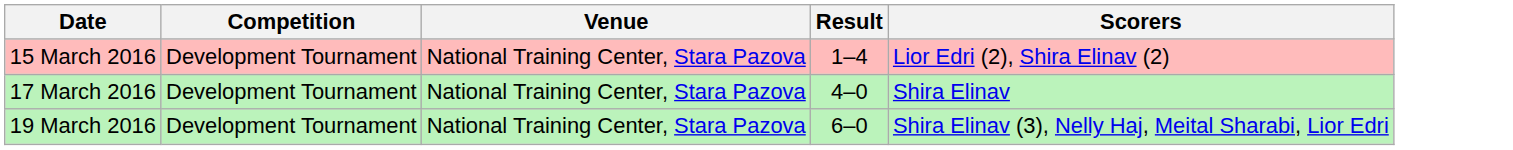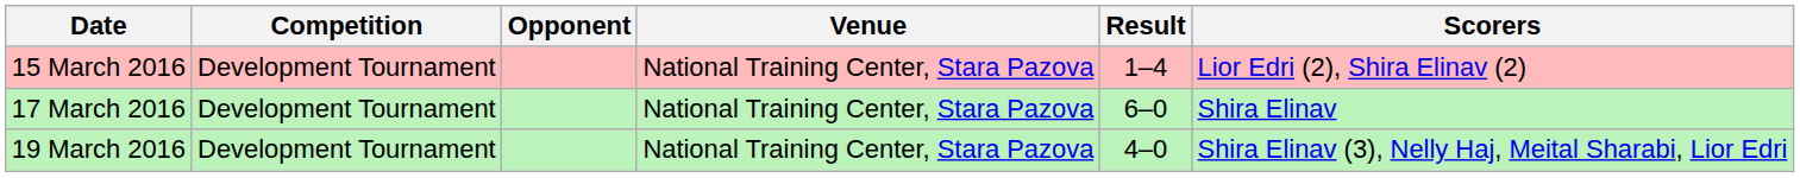+ column: Opponent
17 March 2016 | Result: 4–0 -> 6–0
19 March 2016 | Result: 6–0 -> 4–0
